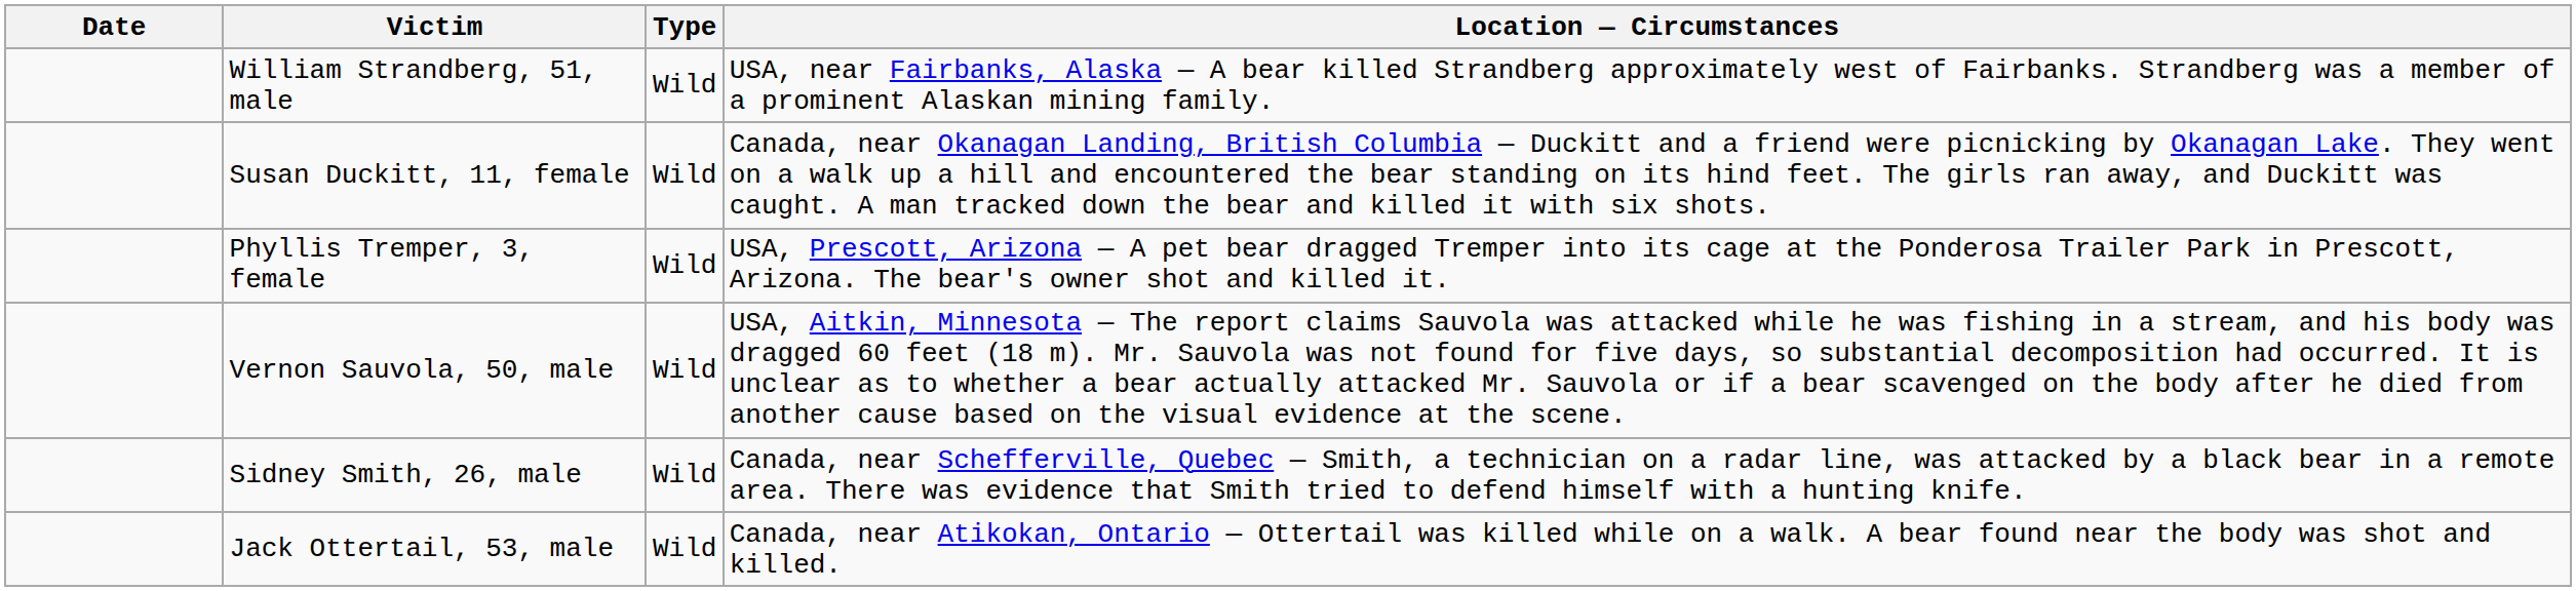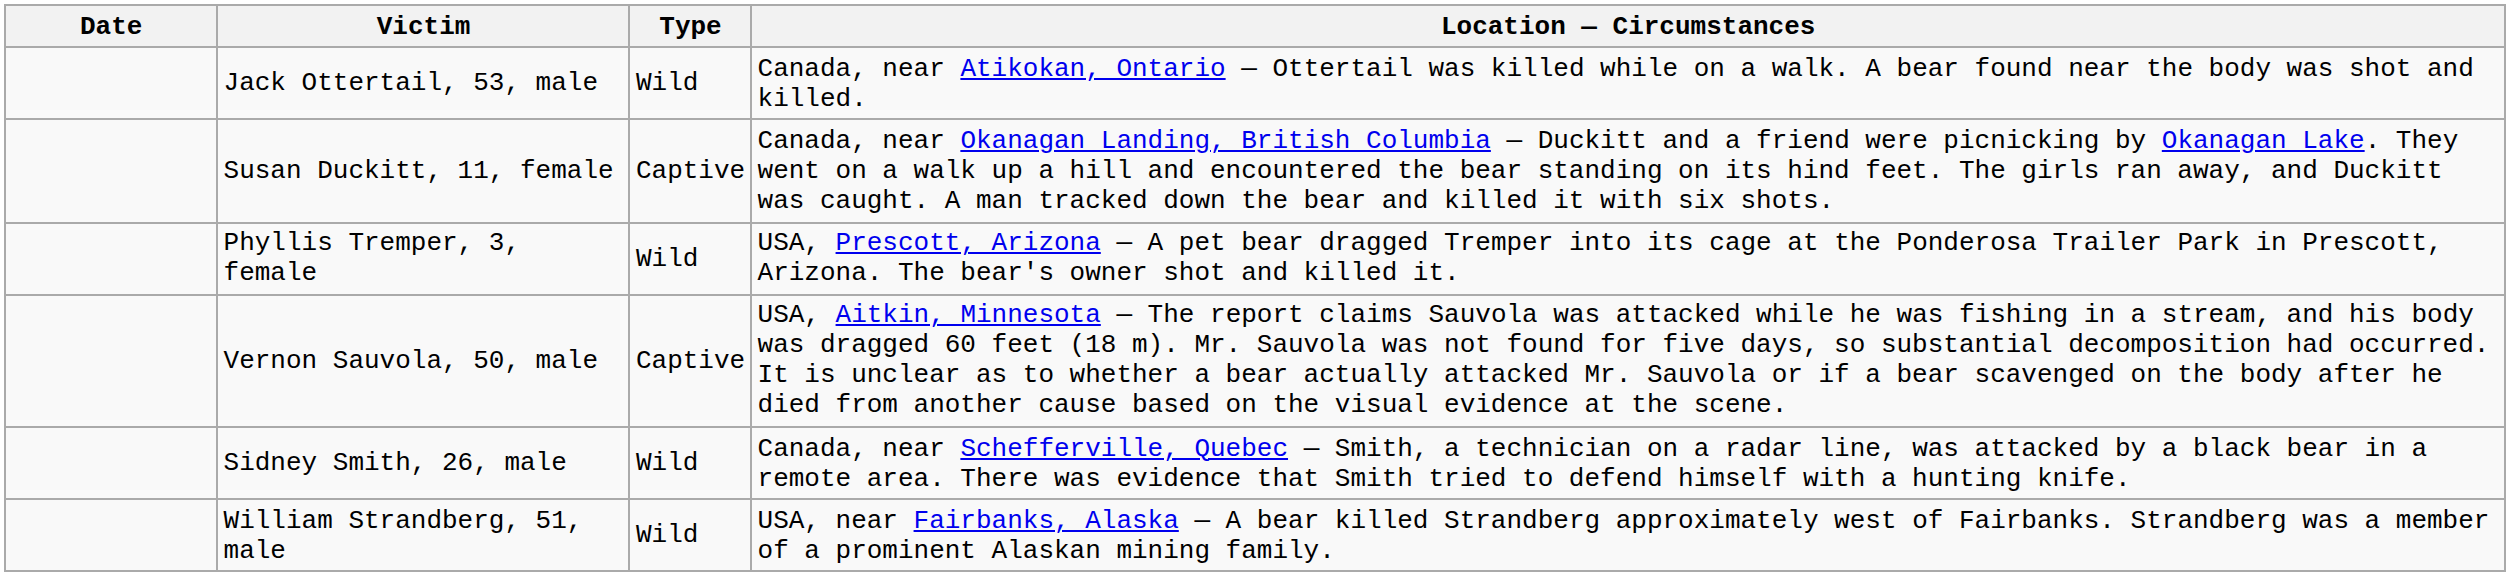rows swapped: Jack Ottertail, 53, male <-> William Strandberg, 51, male
Susan Duckitt, 11, female | Type: Wild -> Captive
Vernon Sauvola, 50, male | Type: Wild -> Captive
